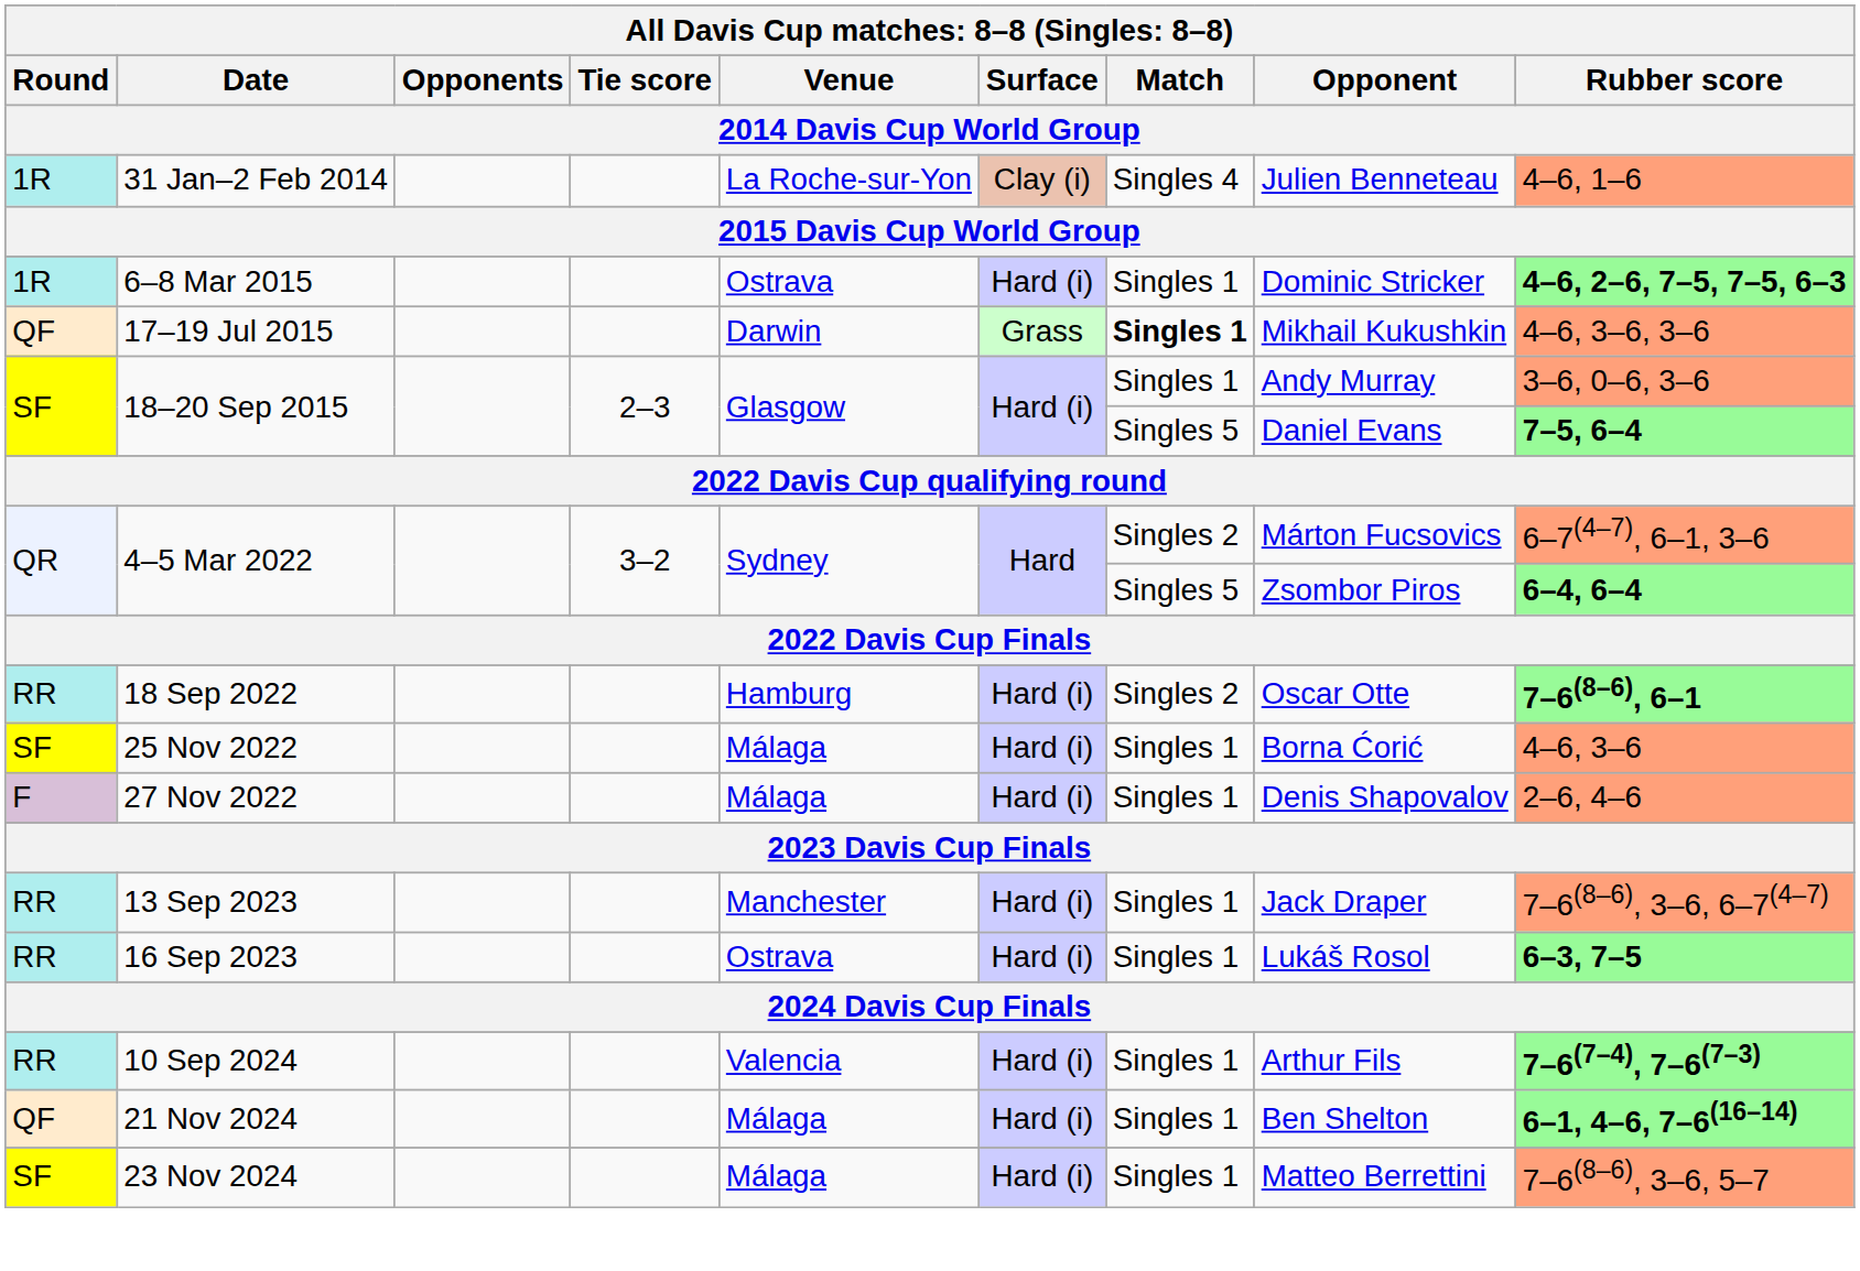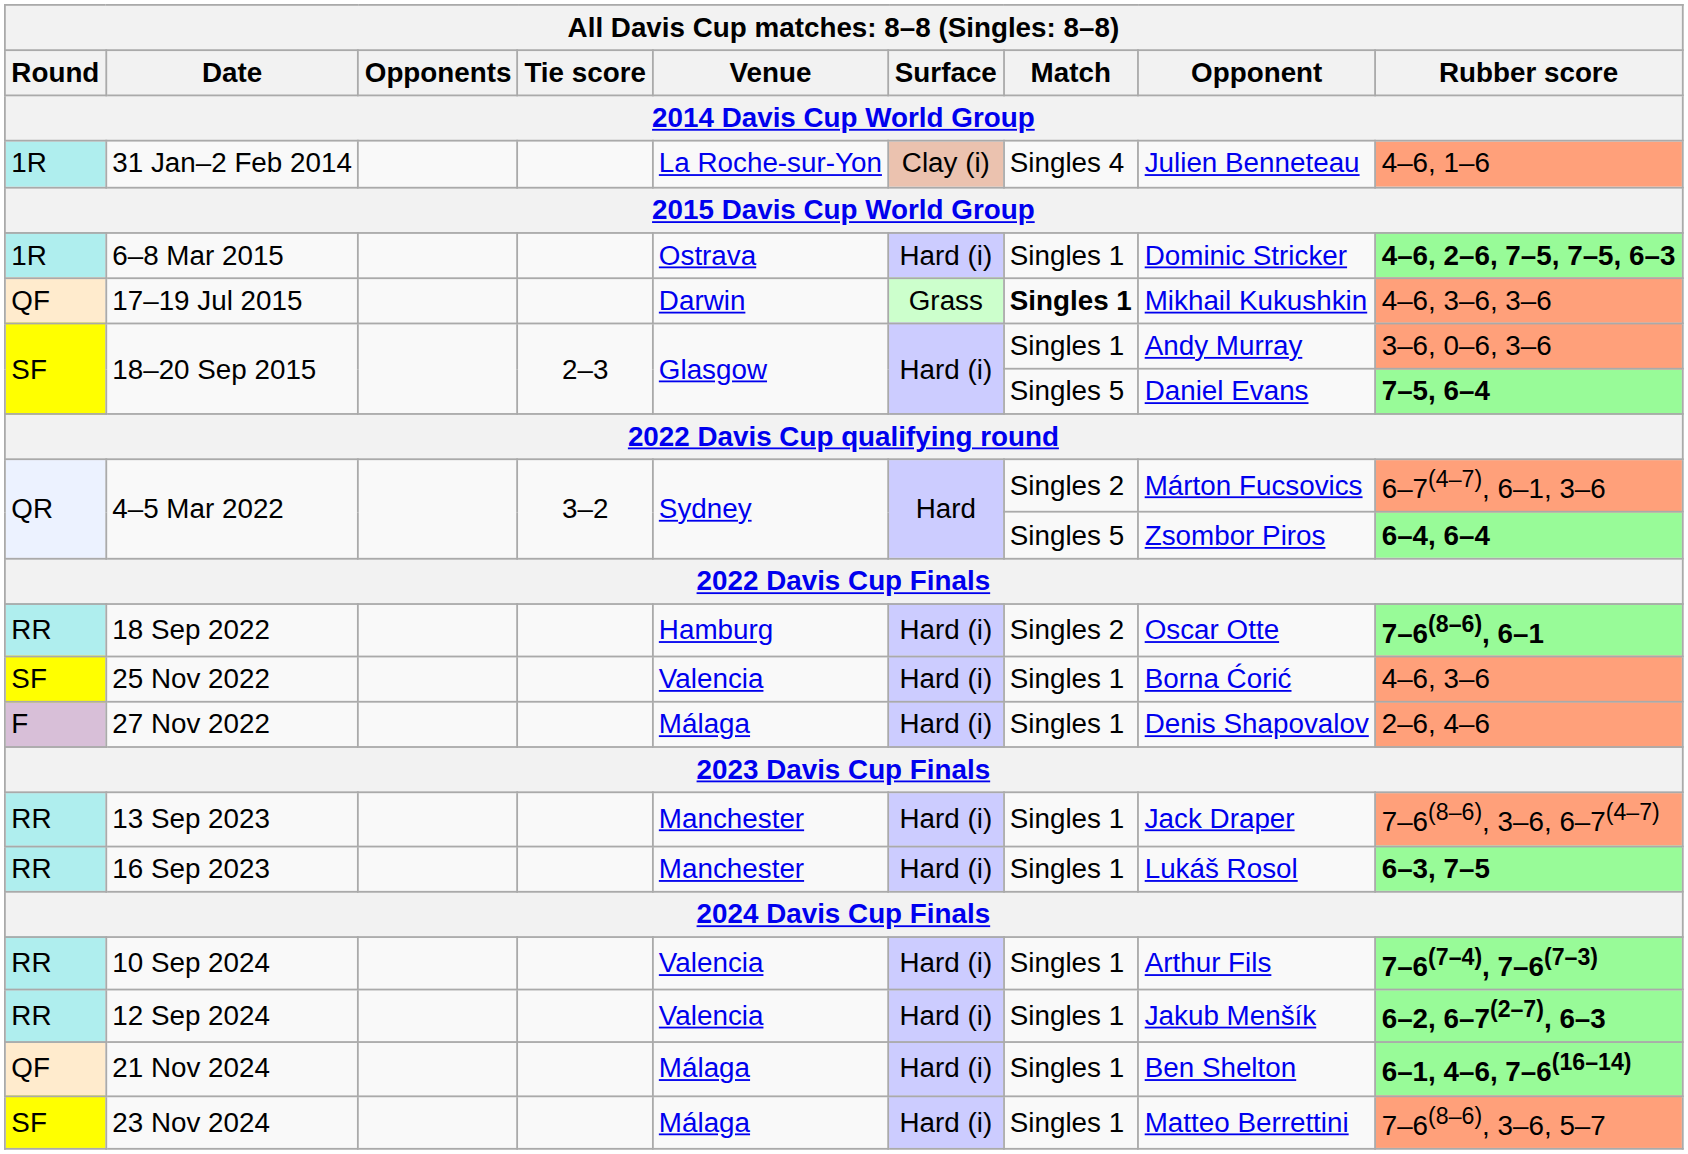25 Nov 2022 | Venue: Málaga -> Valencia
16 Sep 2023 | Venue: Ostrava -> Manchester
+ row: RR | 12 Sep 2024 | Valencia | Hard (i) | Singles 1 | Jakub Menšík | 6–2, 6–7(2–7), 6–3
